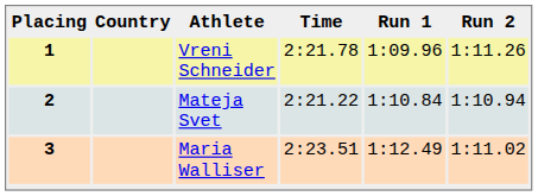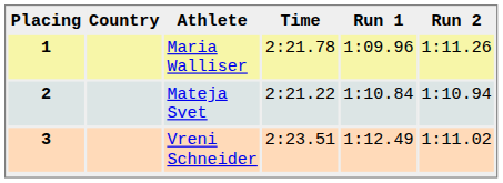1 | Athlete: Vreni Schneider -> Maria Walliser
3 | Athlete: Maria Walliser -> Vreni Schneider
